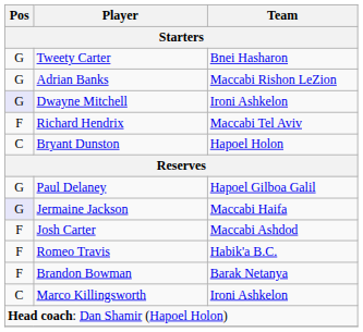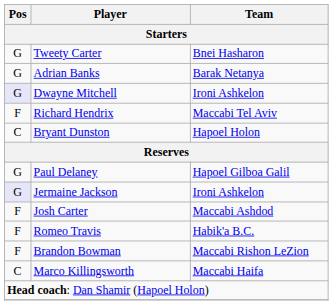Adrian Banks | Team: Maccabi Rishon LeZion -> Barak Netanya
Jermaine Jackson | Team: Maccabi Haifa -> Ironi Ashkelon
Brandon Bowman | Team: Barak Netanya -> Maccabi Rishon LeZion
Marco Killingsworth | Team: Ironi Ashkelon -> Maccabi Haifa
